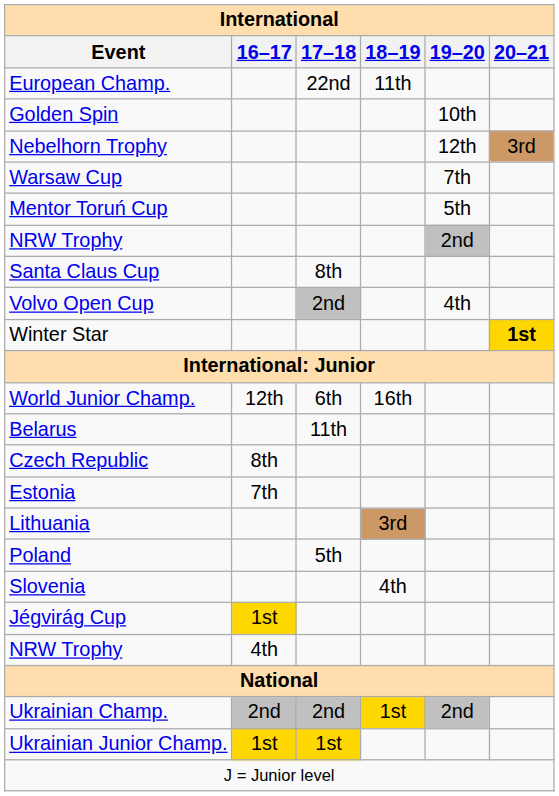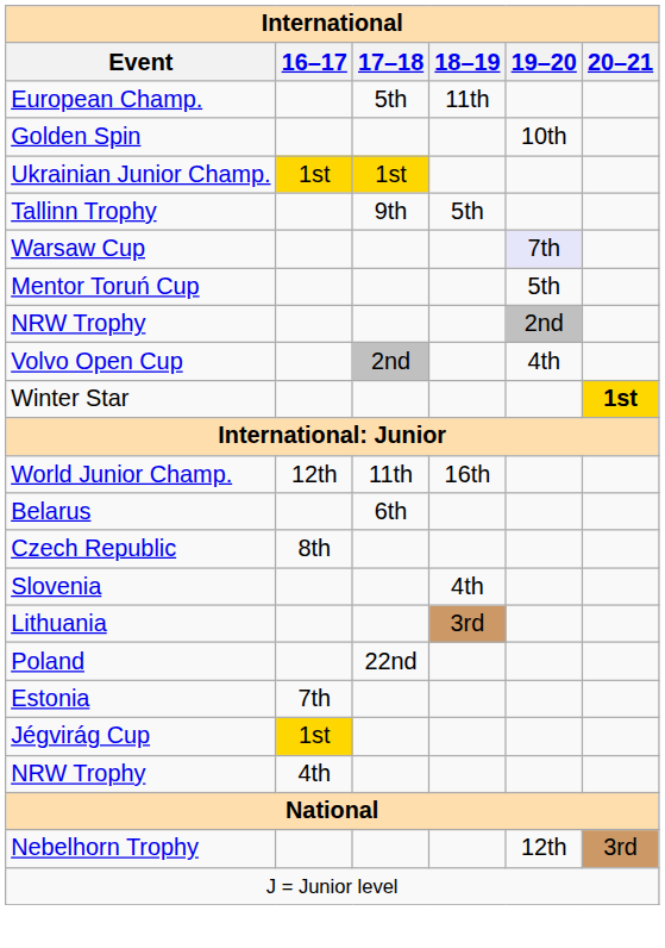European Champ. | 17–18: 22nd -> 5th
rows swapped: Nebelhorn Trophy <-> Ukrainian Junior Champ.
+ row: Tallinn Trophy | 9th | 5th
Warsaw Cup | 19–20: no background -> lavender background
- row: Santa Claus Cup | 8th
World Junior Champ. | 17–18: 6th -> 11th
Belarus | 17–18: 11th -> 6th
rows swapped: Estonia <-> Slovenia
Poland | 17–18: 5th -> 22nd
- row: Ukrainian Champ. | 2nd | 2nd | 1st | 2nd
